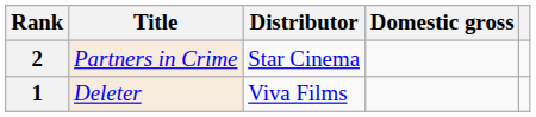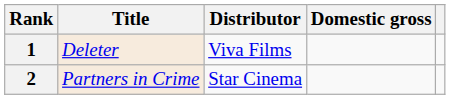rows swapped: 1 <-> 2
